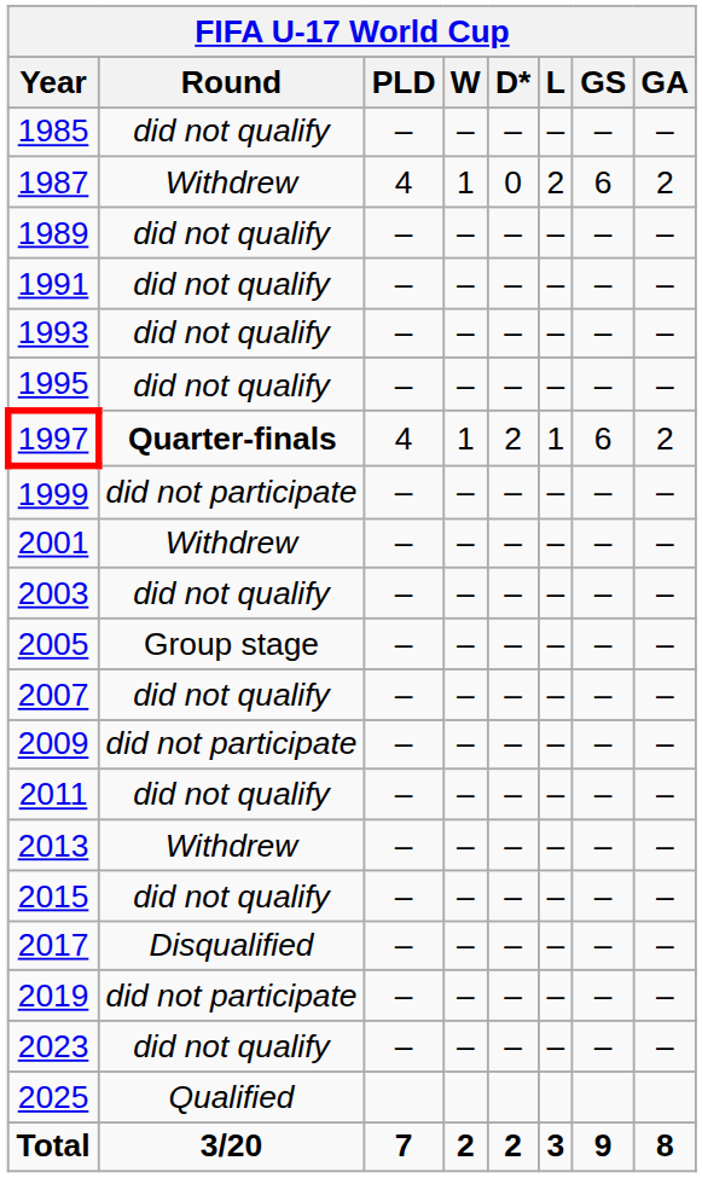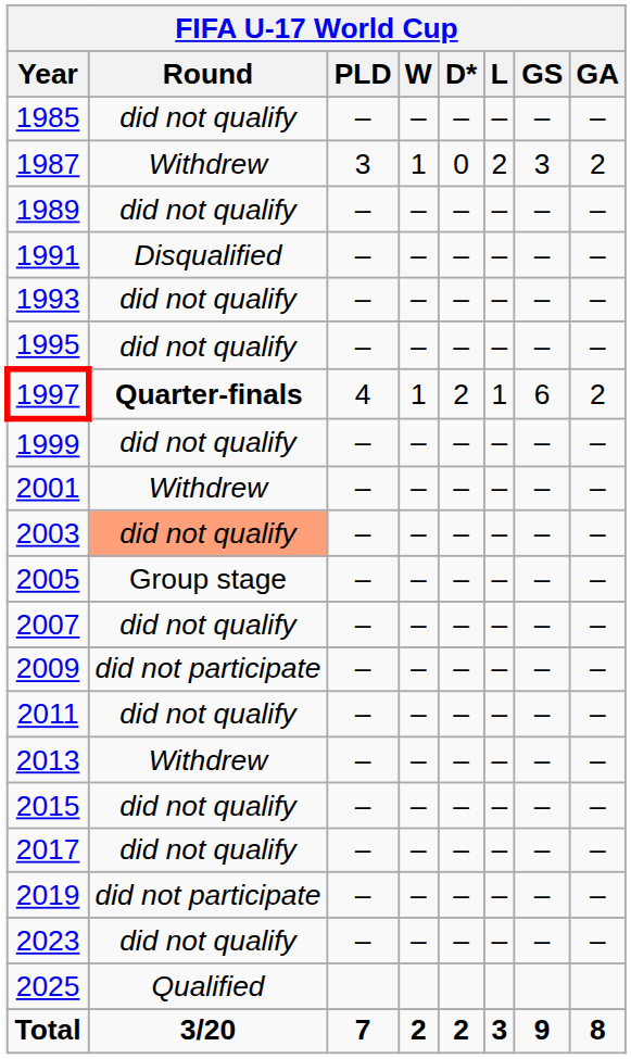1987 | PLD: 4 -> 3
1987 | GS: 6 -> 3
1991 | Round: did not qualify -> Disqualified
1999 | Round: did not participate -> did not qualify
2003 | Round: no background -> lightsalmon background
2017 | Round: Disqualified -> did not qualify
